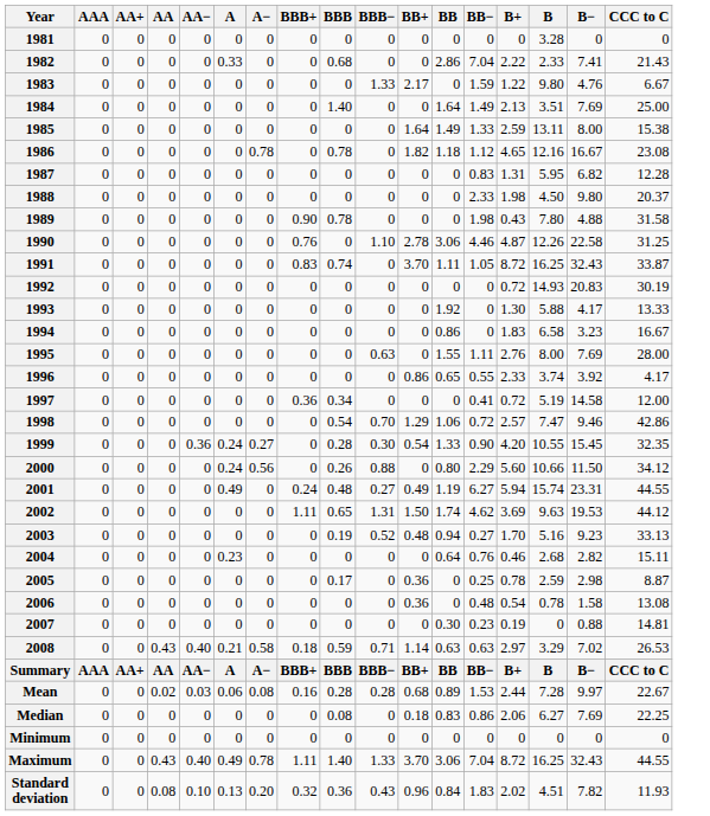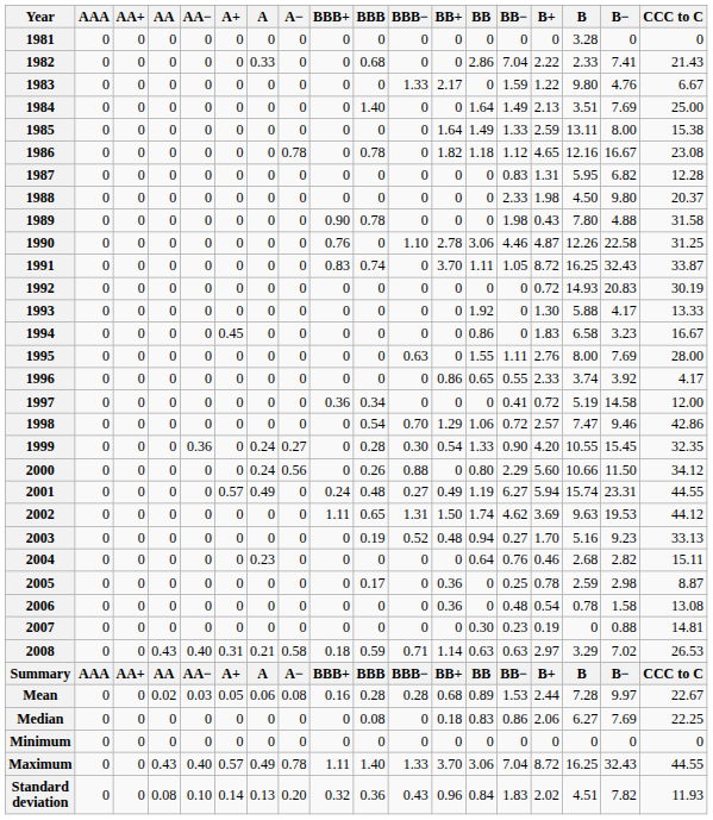+ column: A+ | 0 | 0 | 0 | 0 | 0 | 0 | 0 | 0 | 0 | 0 | 0 | 0 | 0 | 0.45 | 0 | 0 | 0 | 0 | 0 | 0 | 0.57 | 0 | 0 | 0 | 0 | 0 | 0 | 0.31 | A+ | 0.05 | 0 | 0 | 0.57 | 0.14
